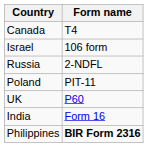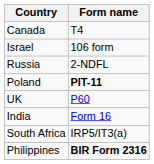Poland | Form name: normal -> bold
+ row: South Africa | IRP5/IT3(a)
